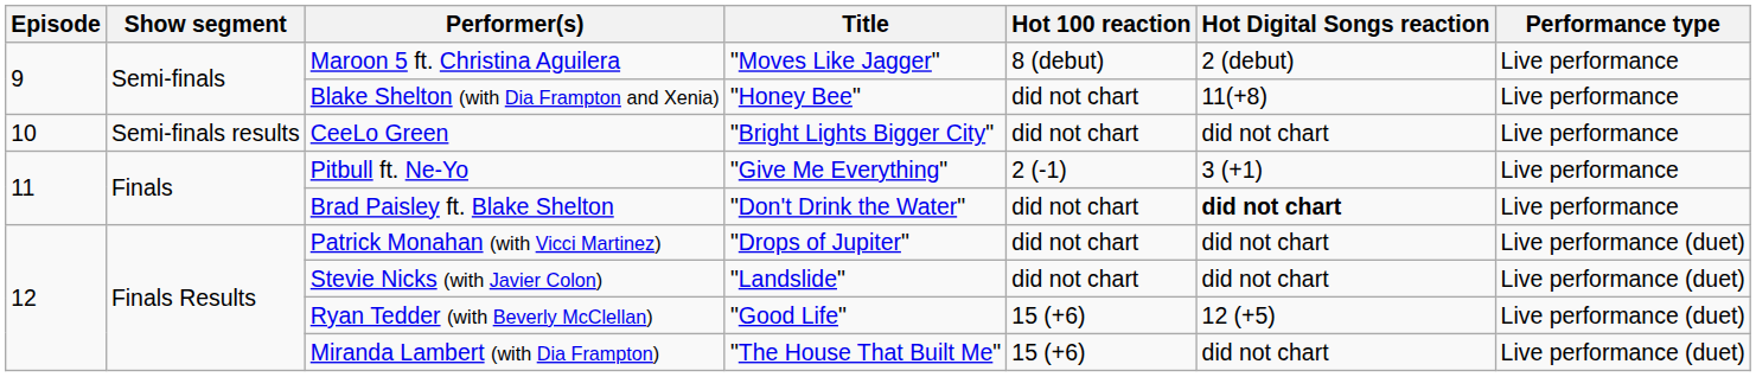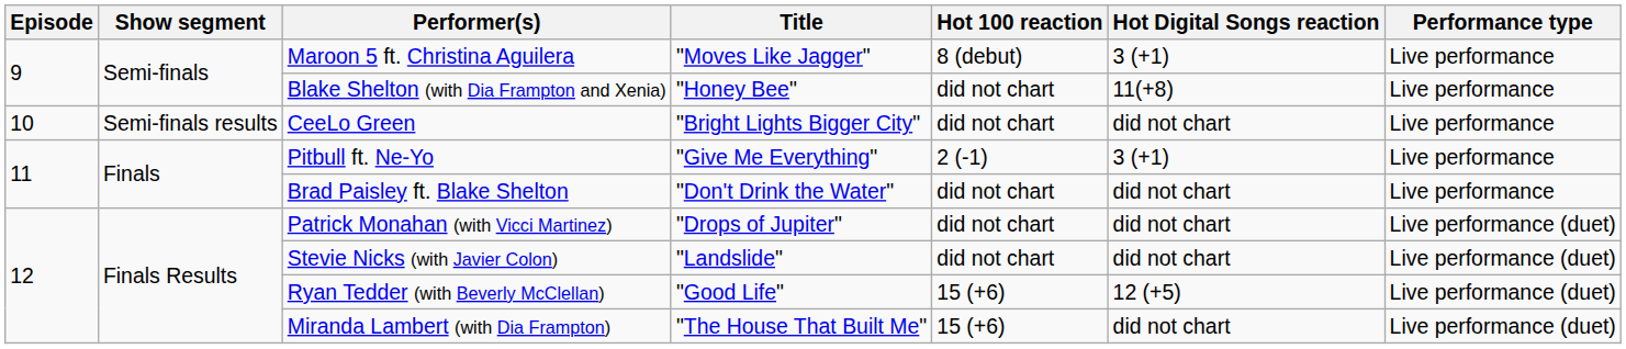Maroon 5 ft. Christina Aguilera | Hot Digital Songs reaction: 2 (debut) -> 3 (+1)
Brad Paisley ft. Blake Shelton | Hot Digital Songs reaction: bold -> normal
